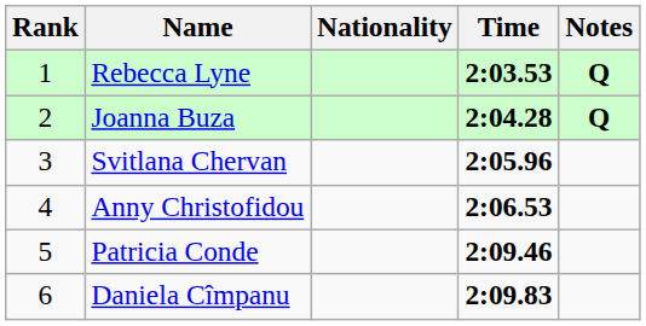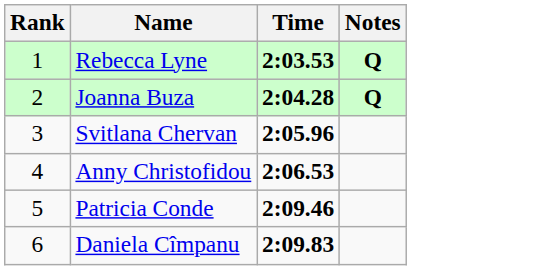- column: Nationality
